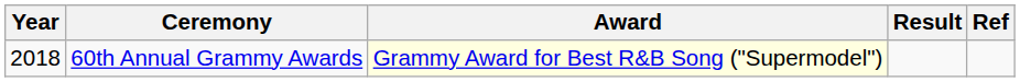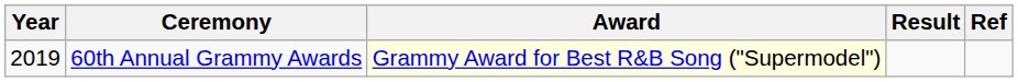60th Annual Grammy Awards | Year: 2018 -> 2019
